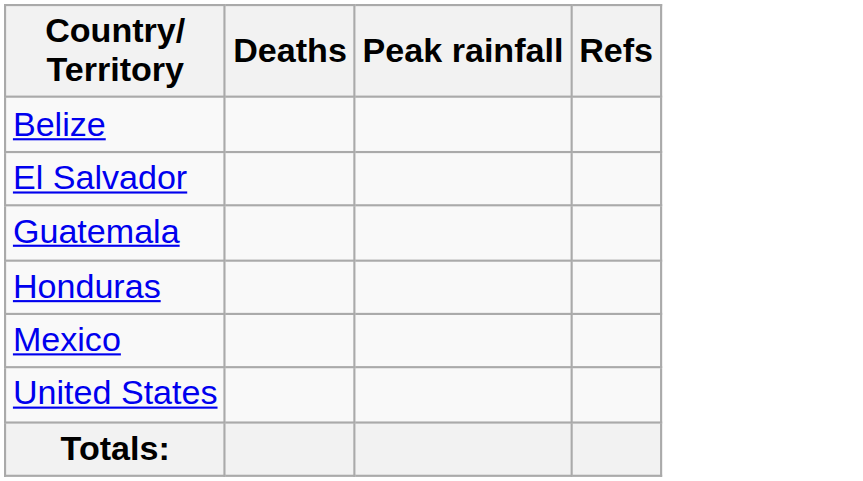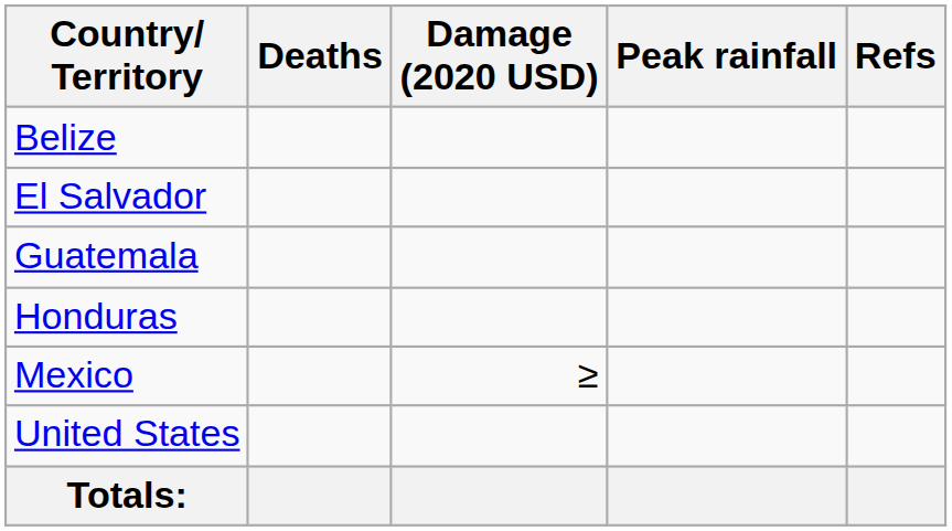+ column: Damage (2020 USD) | ≥
